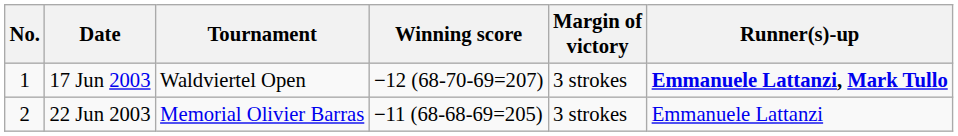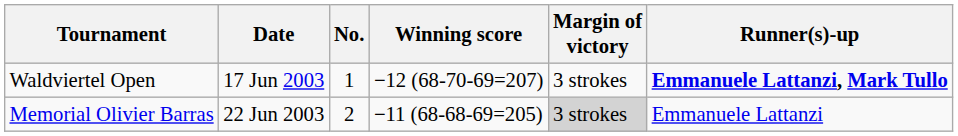columns swapped: No. <-> Tournament
22 Jun 2003 | Margin of victory: no background -> lightgrey background
